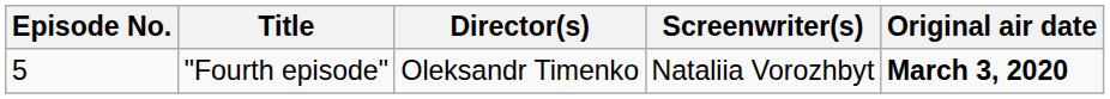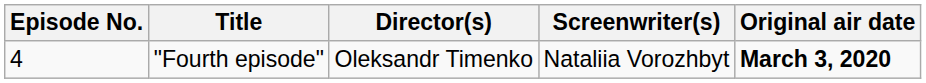"Fourth episode" | Episode No.: 5 -> 4
